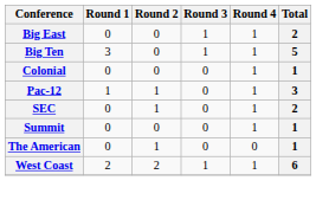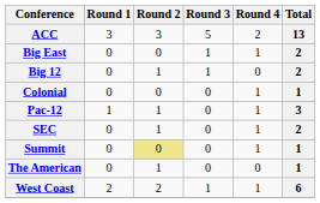+ row: ACC | 3 | 3 | 5 | 2 | 13
- row: Big Ten | 3 | 0 | 1 | 1 | 5
+ row: Big 12 | 0 | 1 | 1 | 0 | 2
Summit | Round 2: no background -> khaki background
